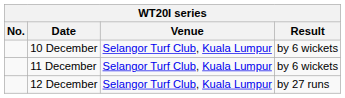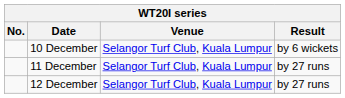11 December | Result: by 6 wickets -> by 27 runs
